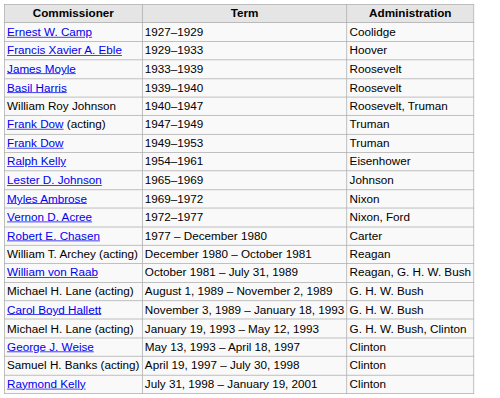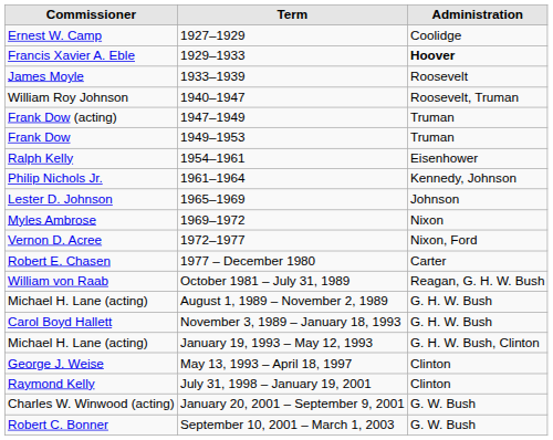Francis Xavier A. Eble | Administration: normal -> bold
- row: Basil Harris | 1939–1940 | Roosevelt
+ row: Philip Nichols Jr. | 1961–1964 | Kennedy, Johnson
- row: William T. Archey (acting) | December 1980 – October 1981 | Reagan
- row: Samuel H. Banks (acting) | April 19, 1997 – July 30, 1998 | Clinton
+ row: Charles W. Winwood (acting) | January 20, 2001 – September 9, 2001 | G. W. Bush
+ row: Robert C. Bonner | September 10, 2001 – March 1, 2003 | G. W. Bush
